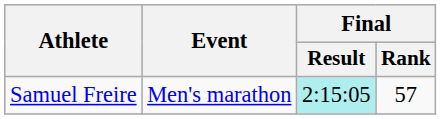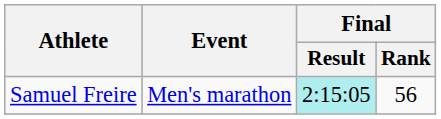Samuel Freire | Final / Rank: 57 -> 56
